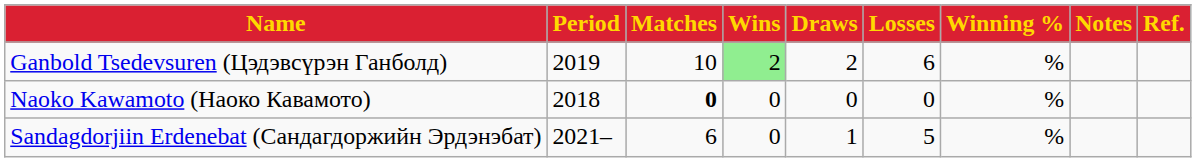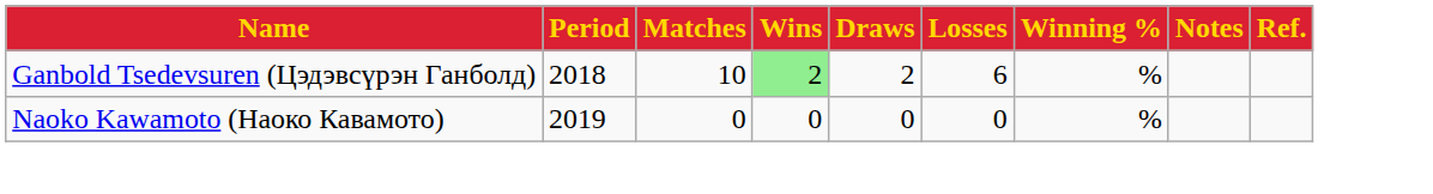Ganbold Tsedevsuren (Цэдэвсүрэн Ганболд) | Period: 2019 -> 2018
Naoko Kawamoto (Наоко Кавамото) | Period: 2018 -> 2019
Naoko Kawamoto (Наоко Кавамото) | Matches: bold -> normal
- row: Sandagdorjiin Erdenebat (Сандагдоржийн Эрдэнэбат) | 2021– | 6 | 0 | 1 | 5 | %
